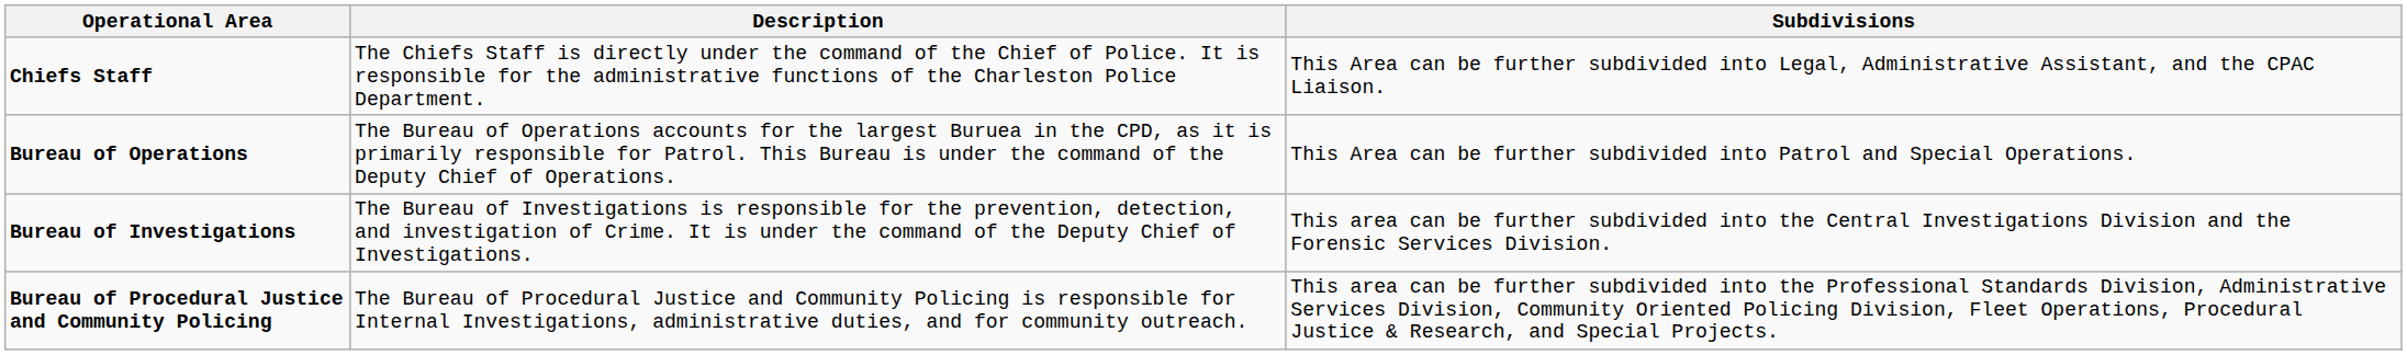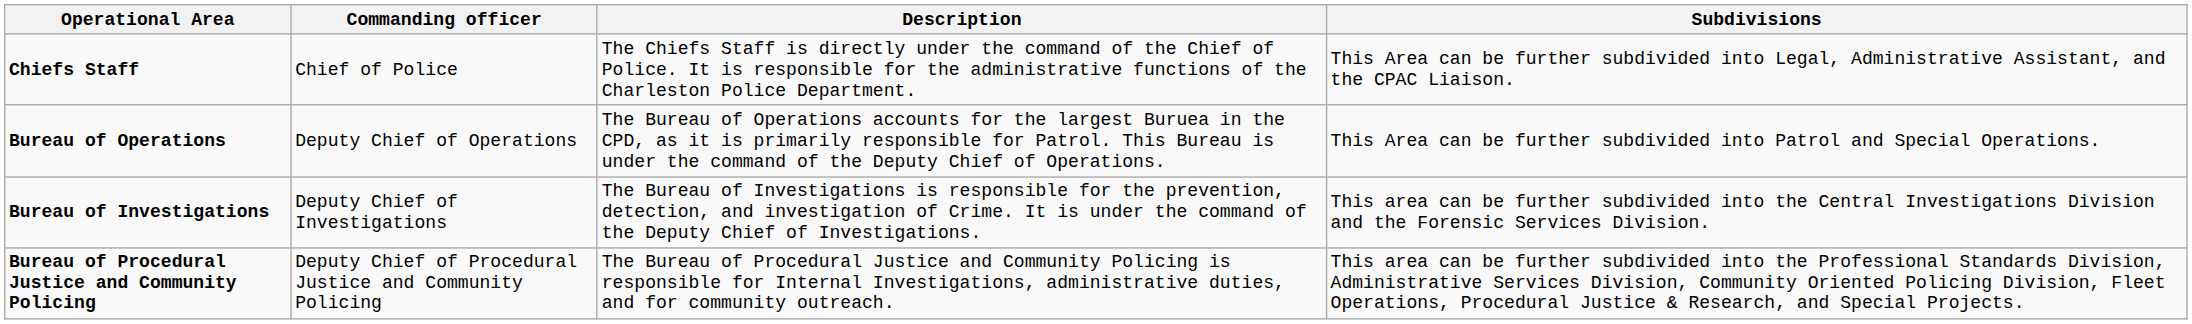+ column: Commanding officer | Chief of Police | Deputy Chief of Operations | Deputy Chief of Investigations | Deputy Chief of Procedural Justice and Community Policing
